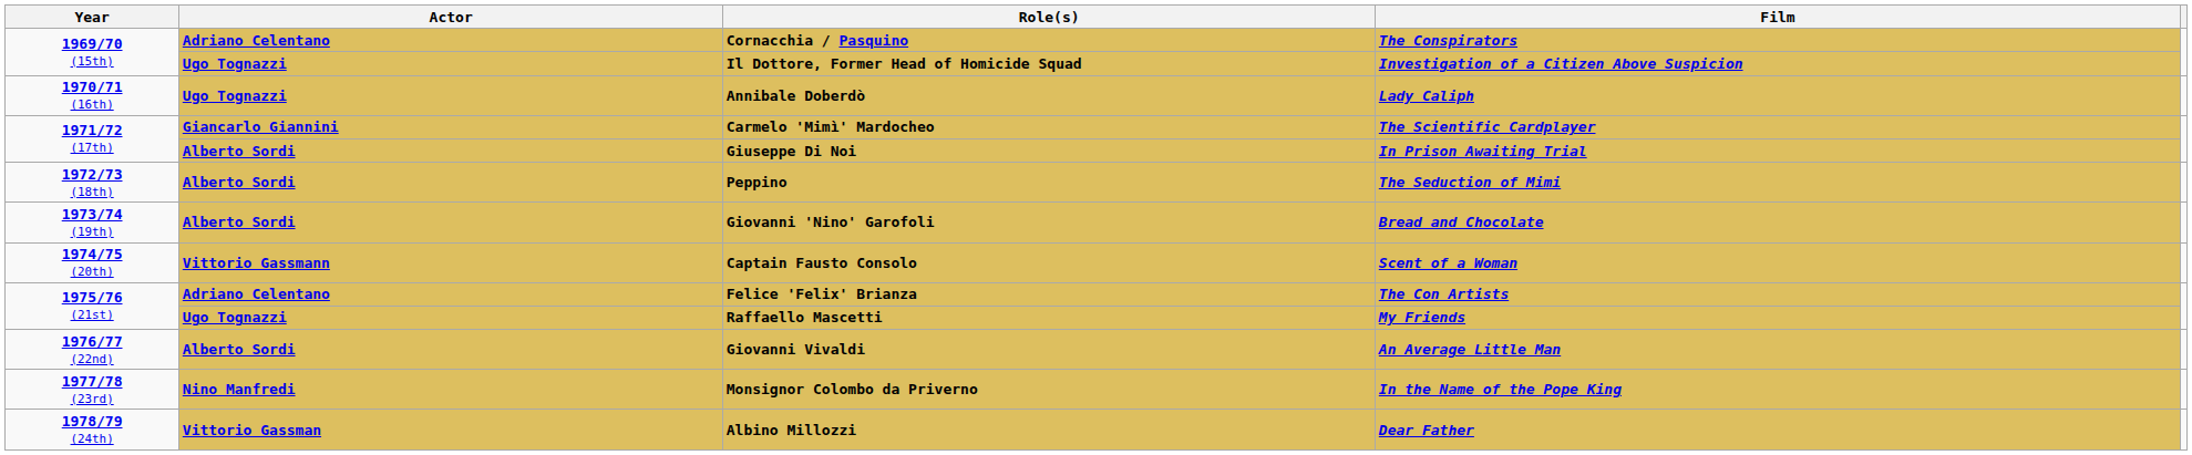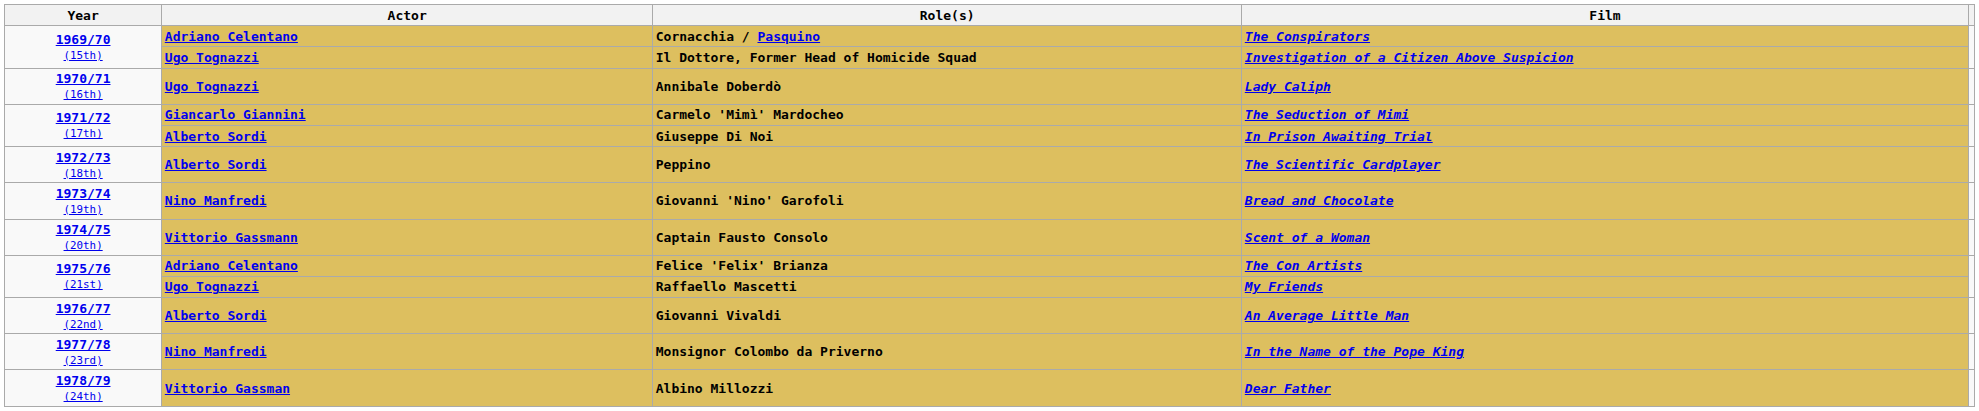Carmelo 'Mimì' Mardocheo | Film: The Scientific Cardplayer -> The Seduction of Mimi
Peppino | Film: The Seduction of Mimi -> The Scientific Cardplayer
Giovanni 'Nino' Garofoli | Actor: Alberto Sordi -> Nino Manfredi
